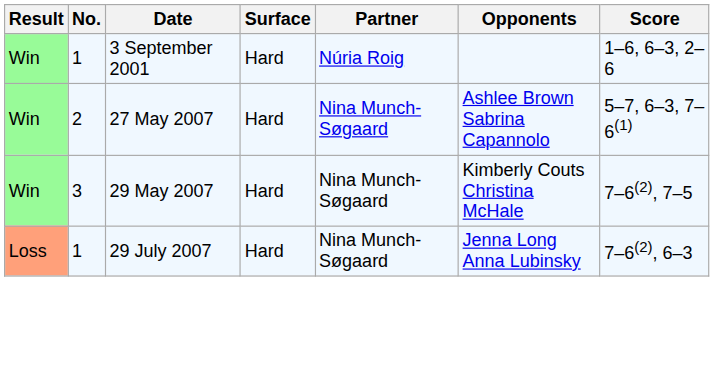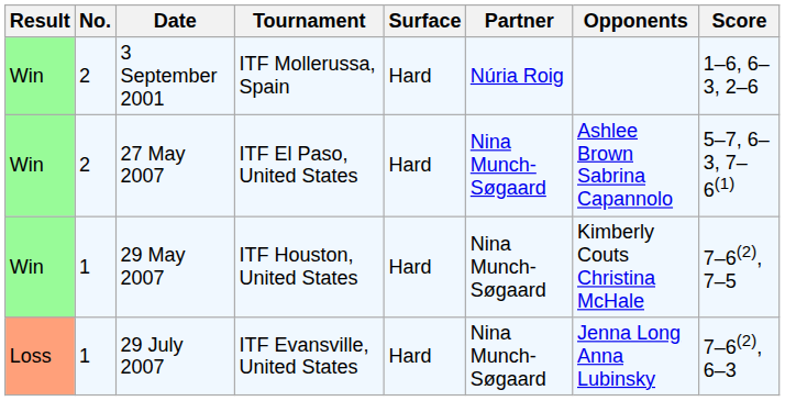+ column: Tournament | ITF Mollerussa, Spain | ITF El Paso, United States | ITF Houston, United States | ITF Evansville, United States
3 September 2001 | No.: 1 -> 2
29 May 2007 | No.: 3 -> 1
